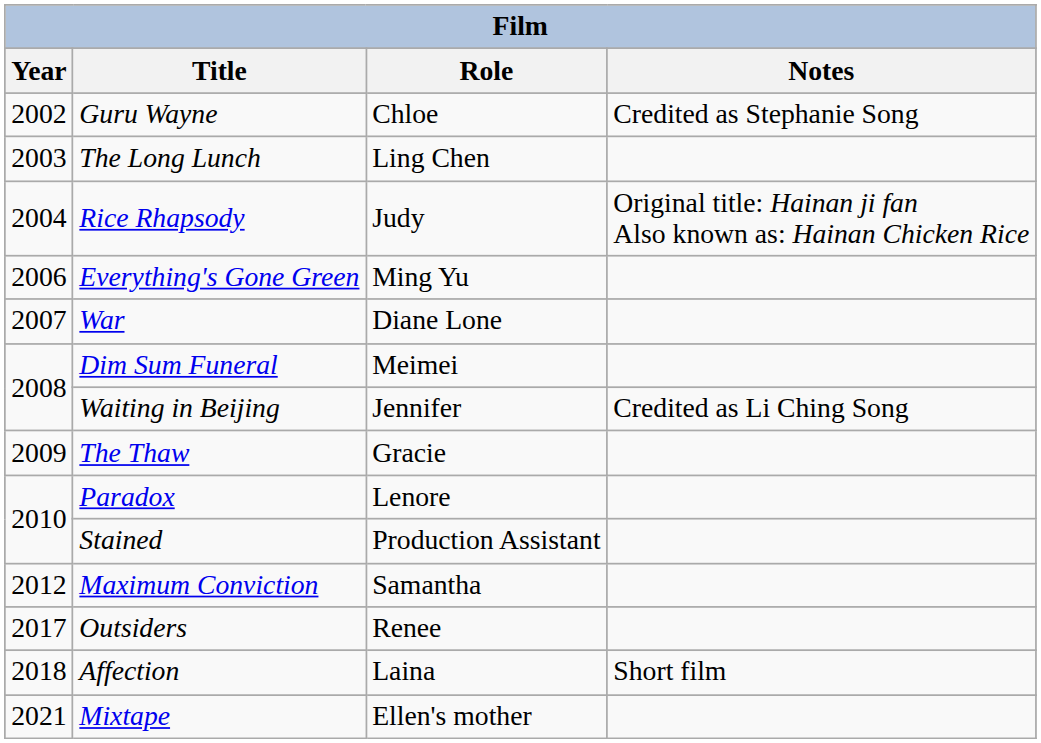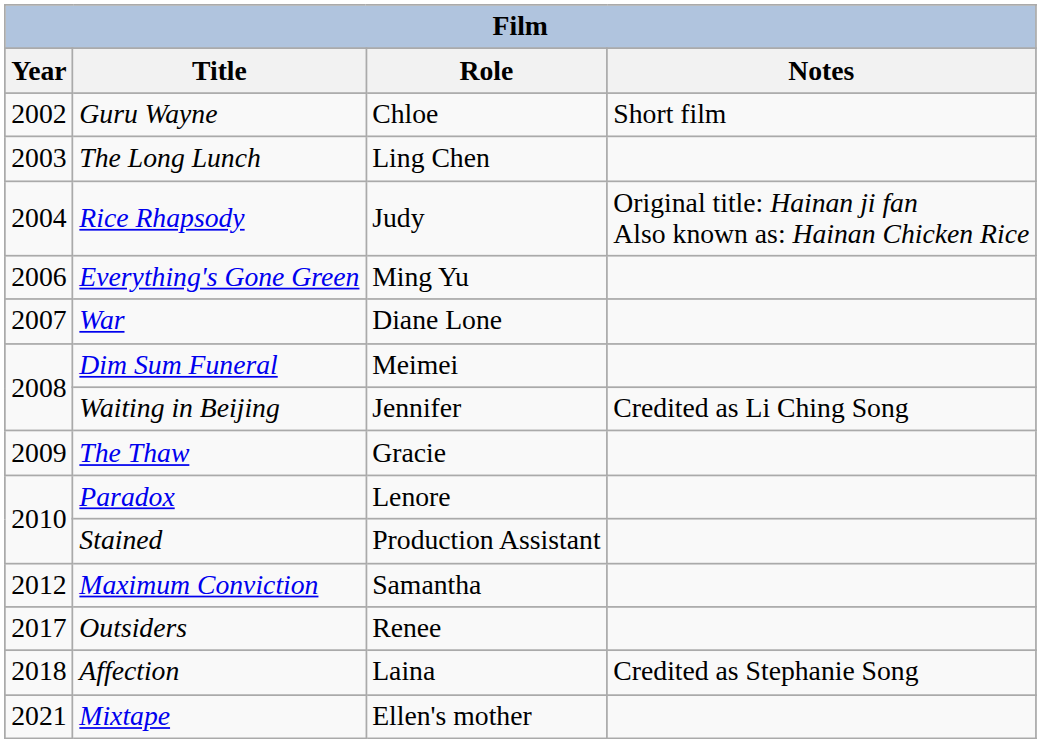Guru Wayne | Notes: Credited as Stephanie Song -> Short film
Affection | Notes: Short film -> Credited as Stephanie Song
